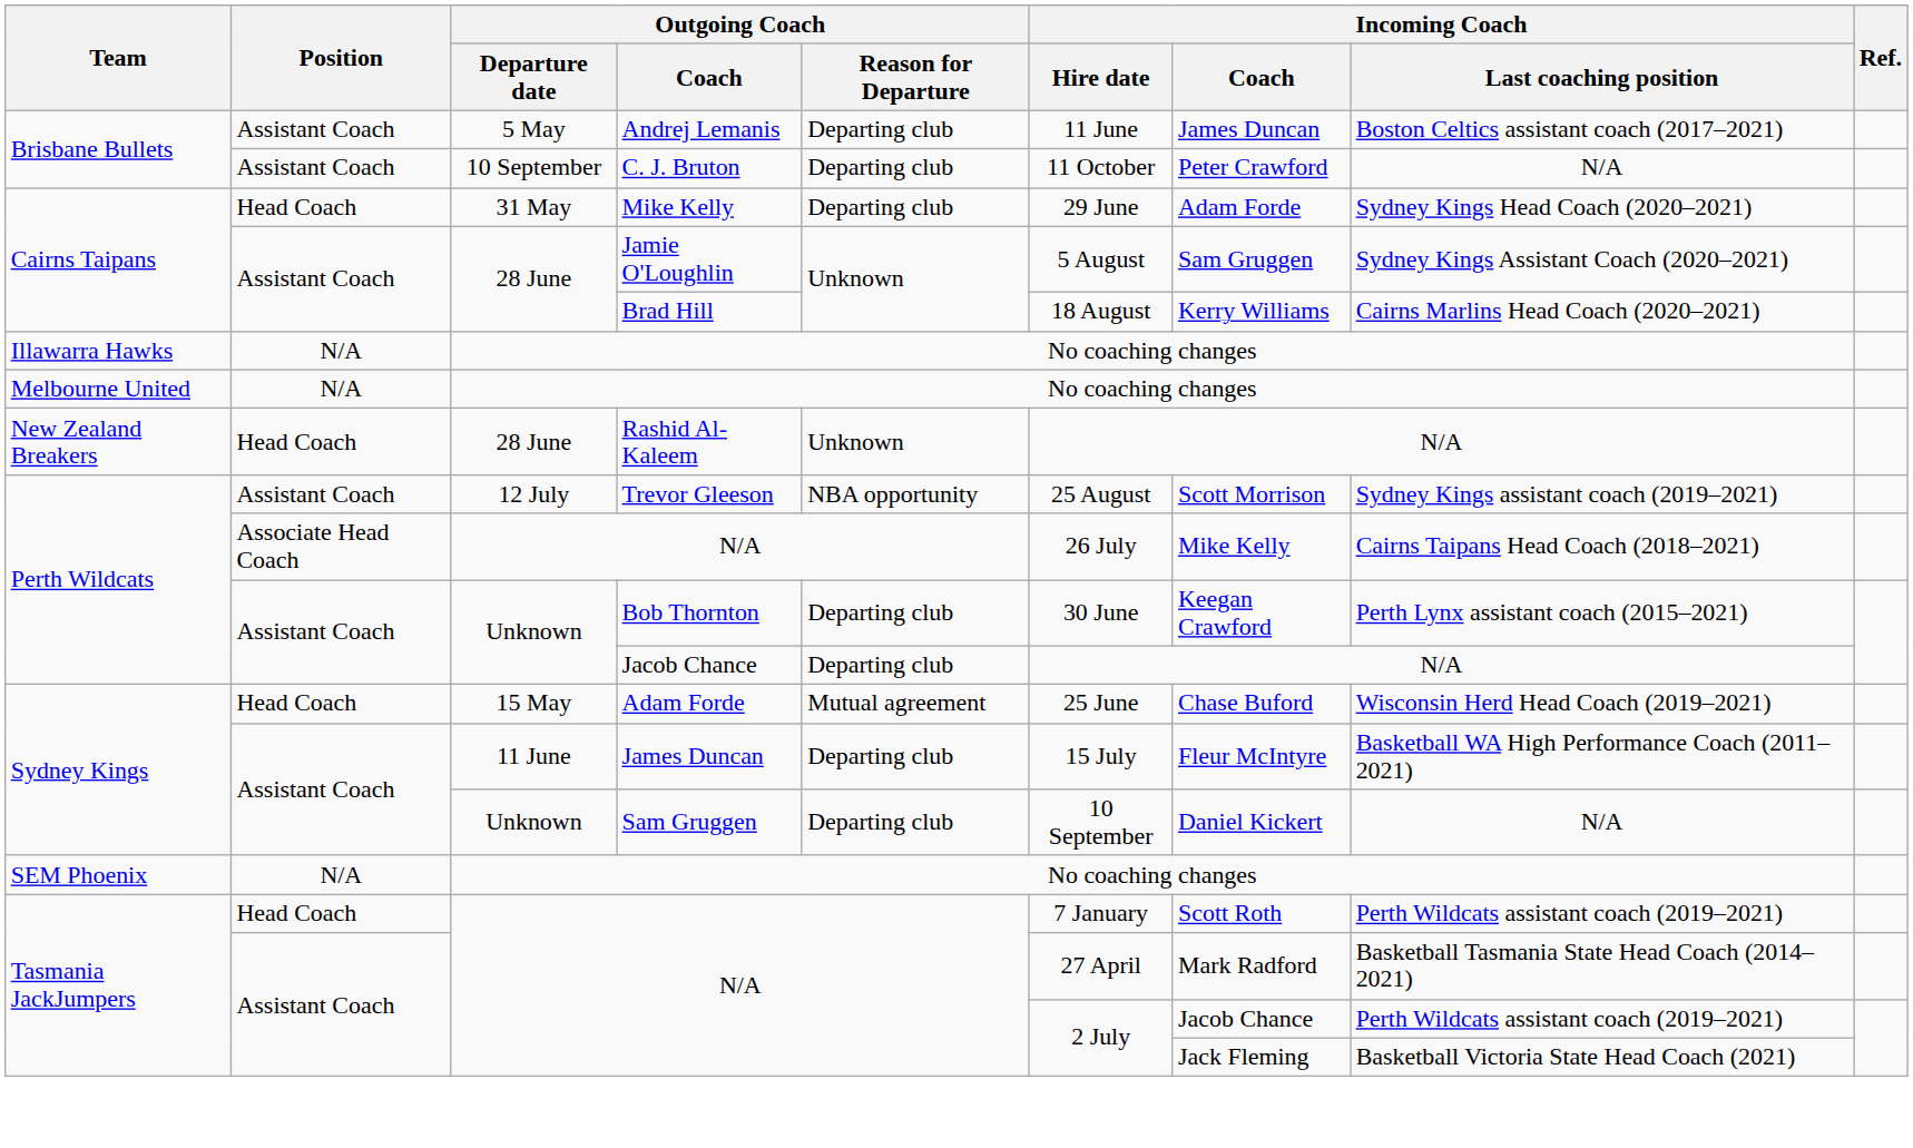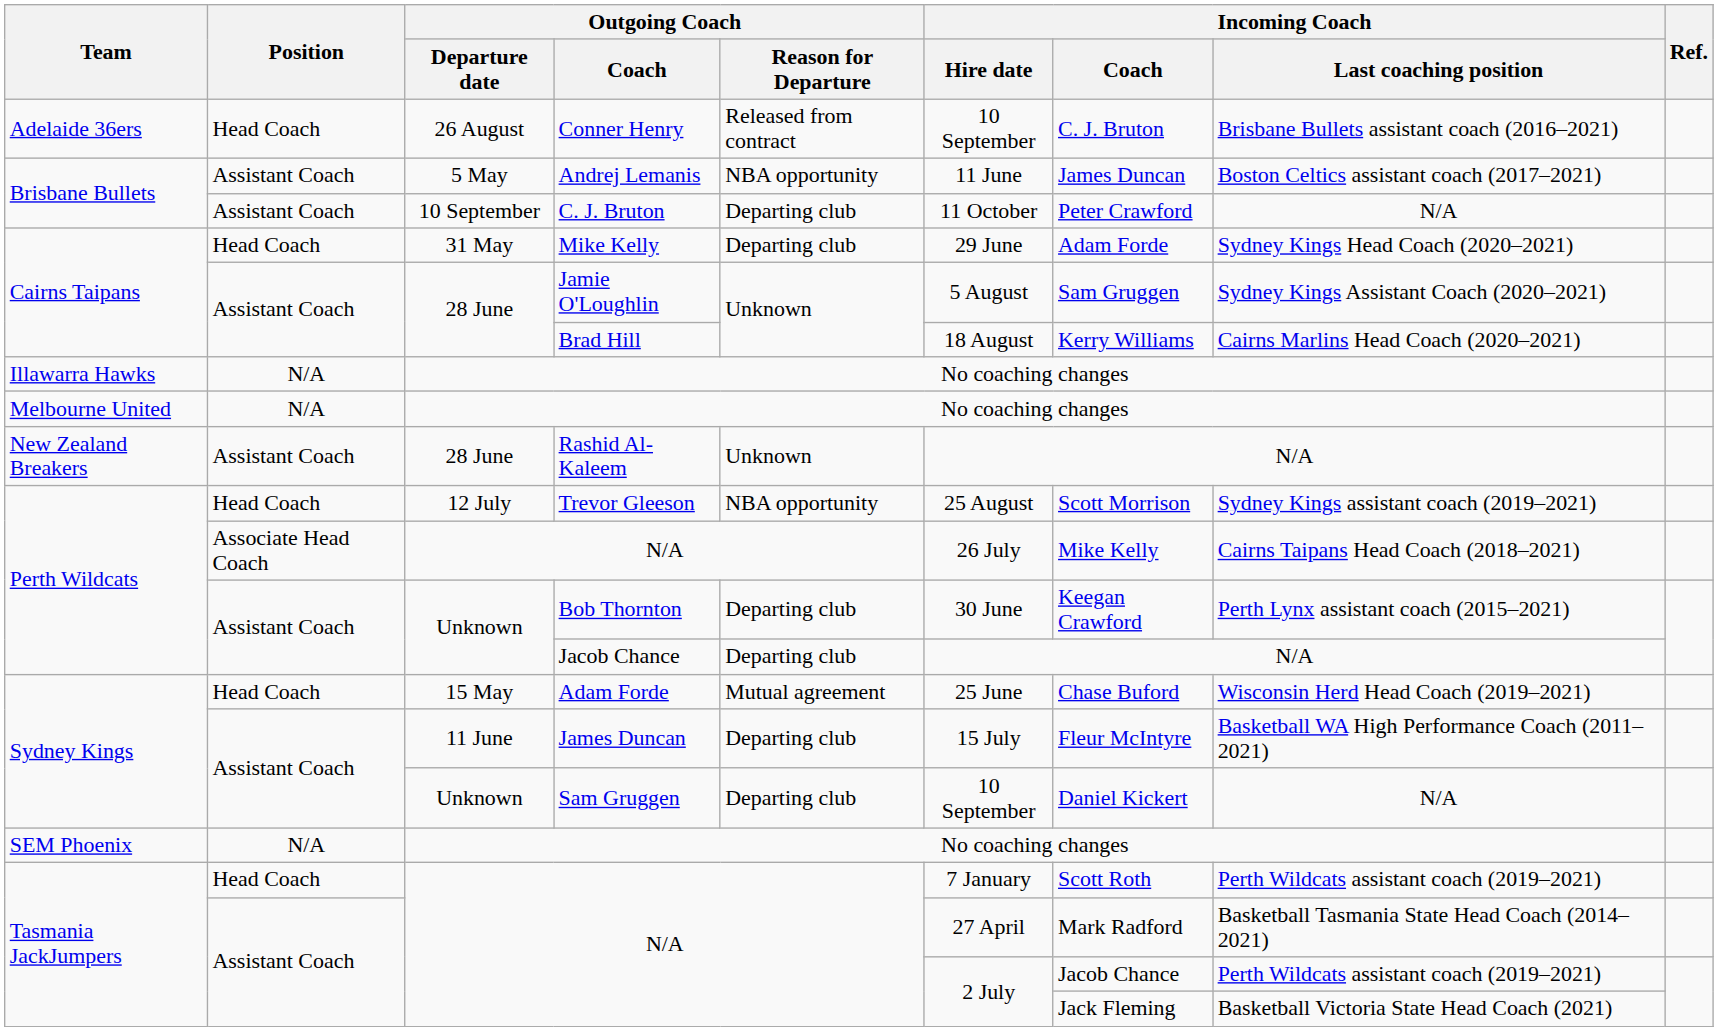+ row: Adelaide 36ers | Head Coach | 26 August | Conner Henry | Released from contract | 10 September | C. J. Bruton | Brisbane Bullets assistant coach (2016–2021)
Andrej Lemanis | Outgoing Coach / Reason for Departure: Departing club -> NBA opportunity
Rashid Al-Kaleem | Position: Head Coach -> Assistant Coach
Trevor Gleeson | Position: Assistant Coach -> Head Coach
